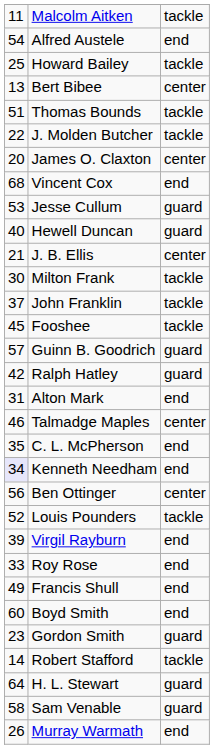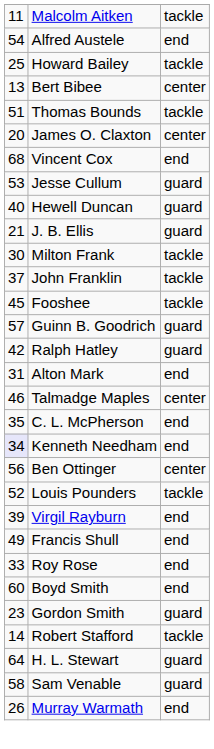- row: 22 | J. Molden Butcher | tackle
J. B. Ellis | column 3: center -> guard
rows swapped: Roy Rose <-> Francis Shull
